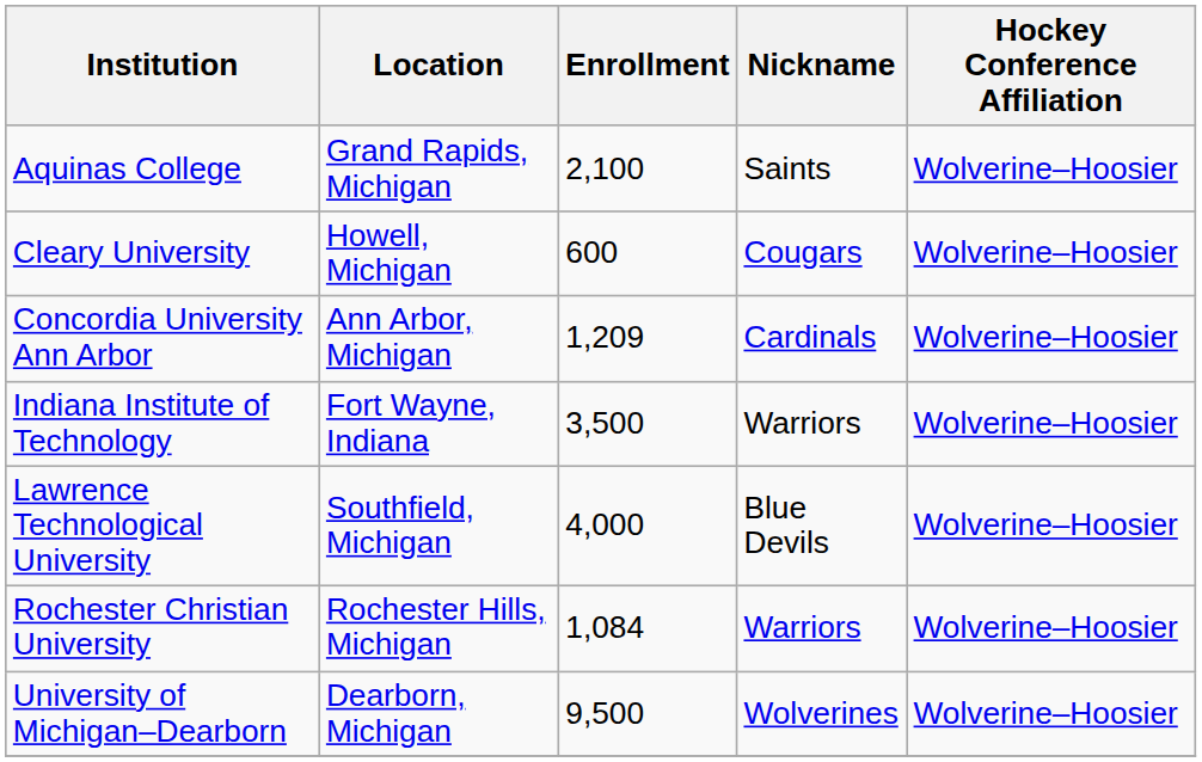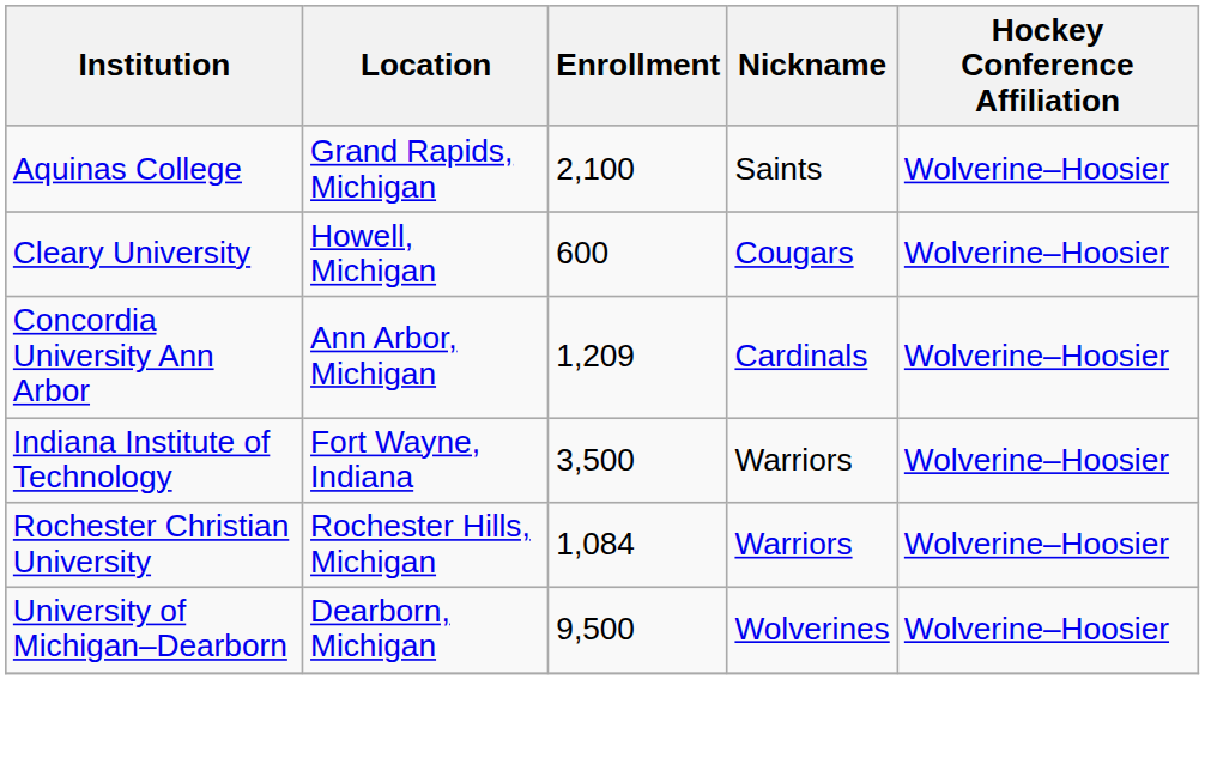- row: Lawrence Technological University | Southfield, Michigan | 4,000 | Blue Devils | Wolverine–Hoosier
